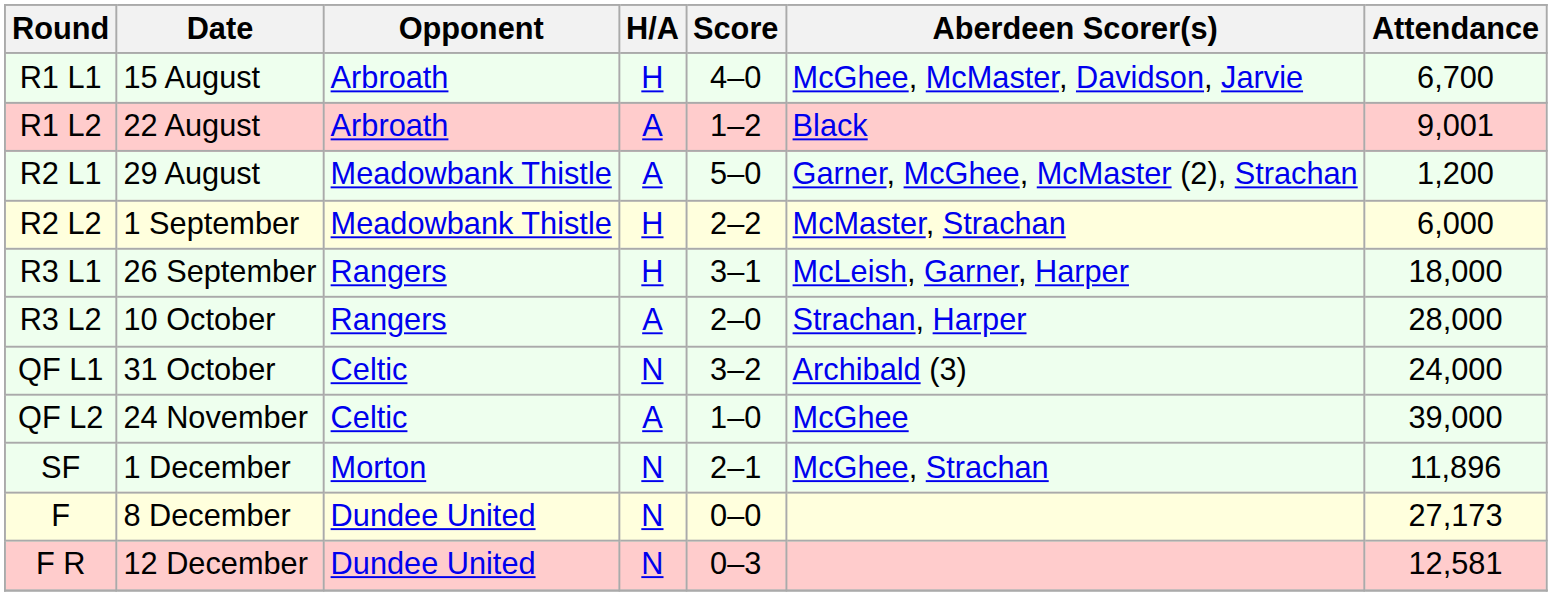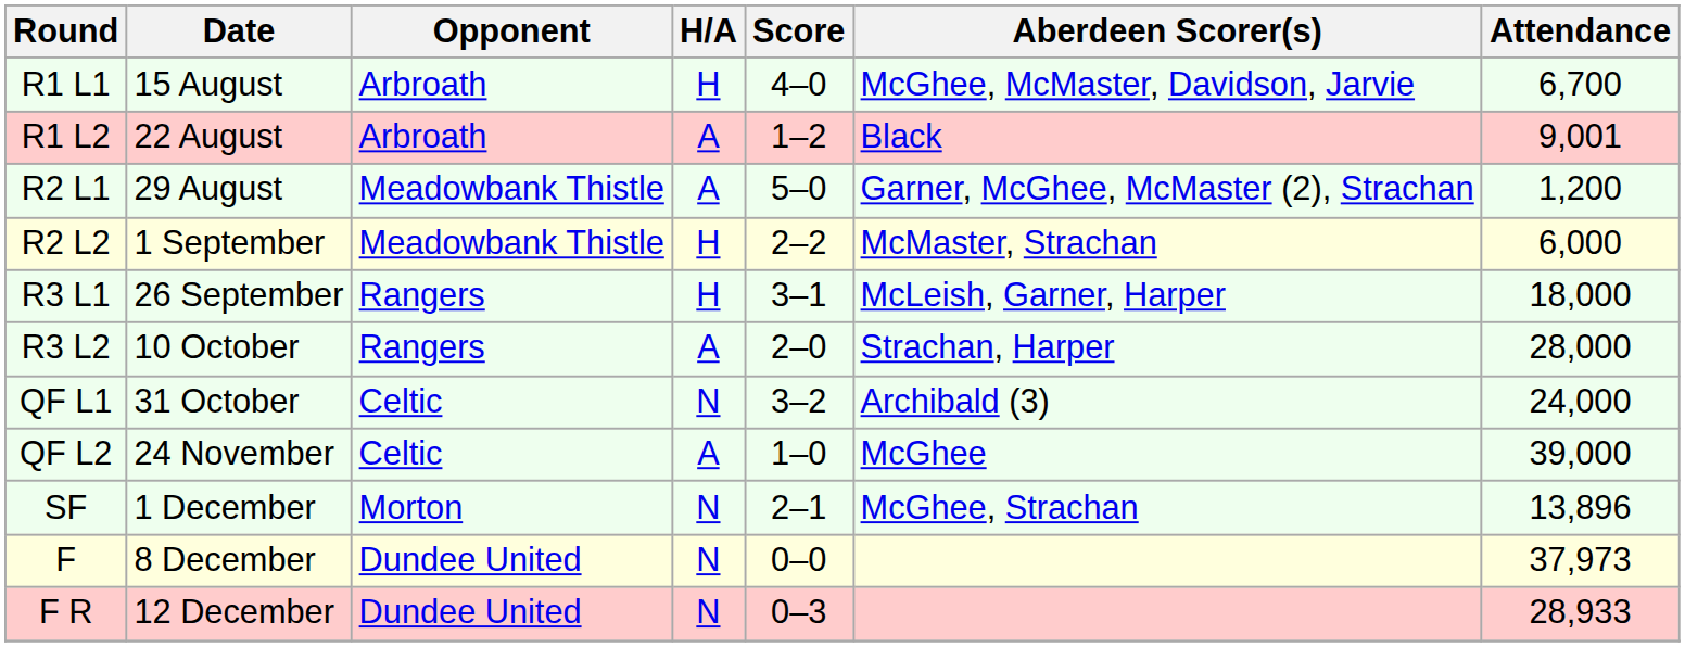SF | Attendance: 11,896 -> 13,896
F | Attendance: 27,173 -> 37,973
F R | Attendance: 12,581 -> 28,933
